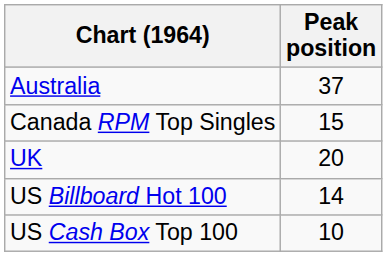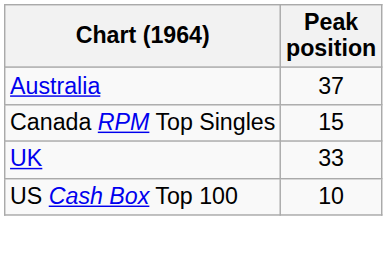UK | Peak position: 20 -> 33
- row: US Billboard Hot 100 | 14
